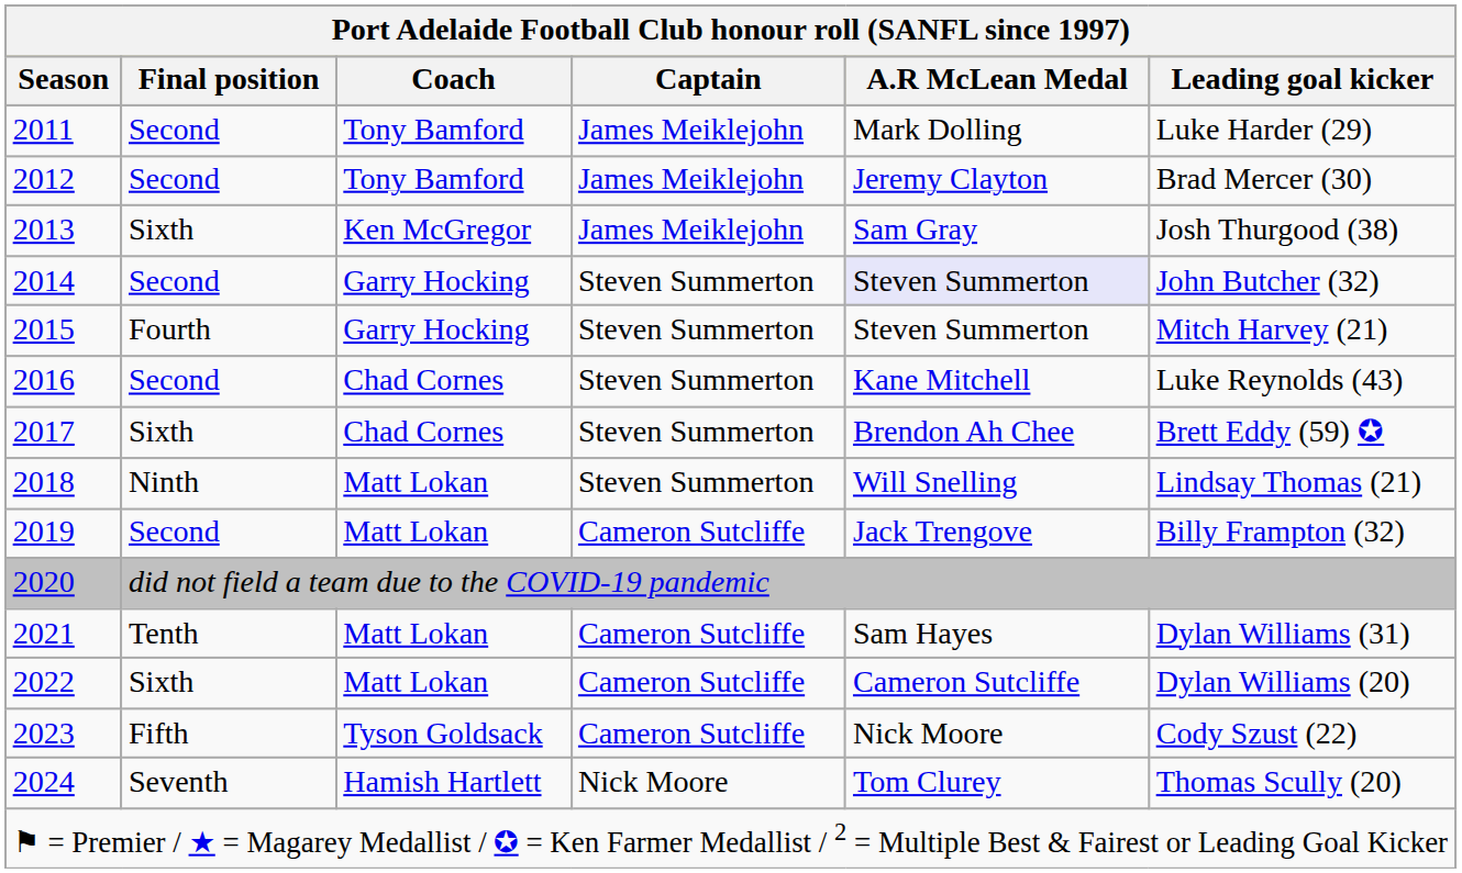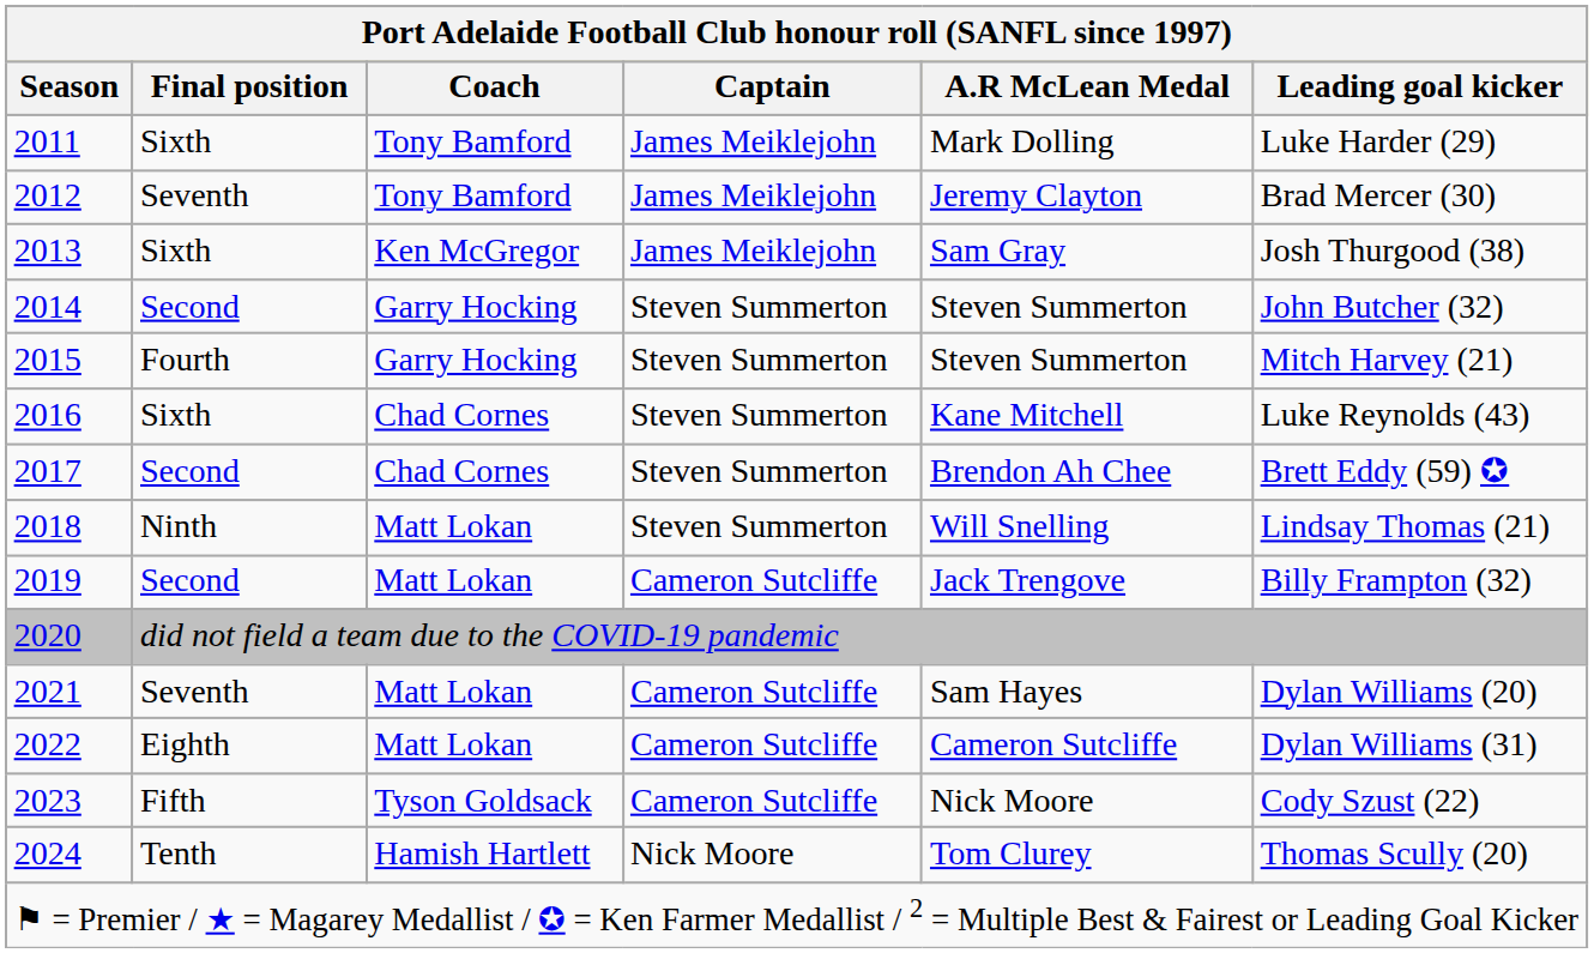2011 | Final position: Second -> Sixth
2012 | Final position: Second -> Seventh
2014 | A.R McLean Medal: lavender background -> no background
2016 | Final position: Second -> Sixth
2017 | Final position: Sixth -> Second
2021 | Final position: Tenth -> Seventh
2021 | Leading goal kicker: Dylan Williams (31) -> Dylan Williams (20)
2022 | Final position: Sixth -> Eighth
2022 | Leading goal kicker: Dylan Williams (20) -> Dylan Williams (31)
2024 | Final position: Seventh -> Tenth
